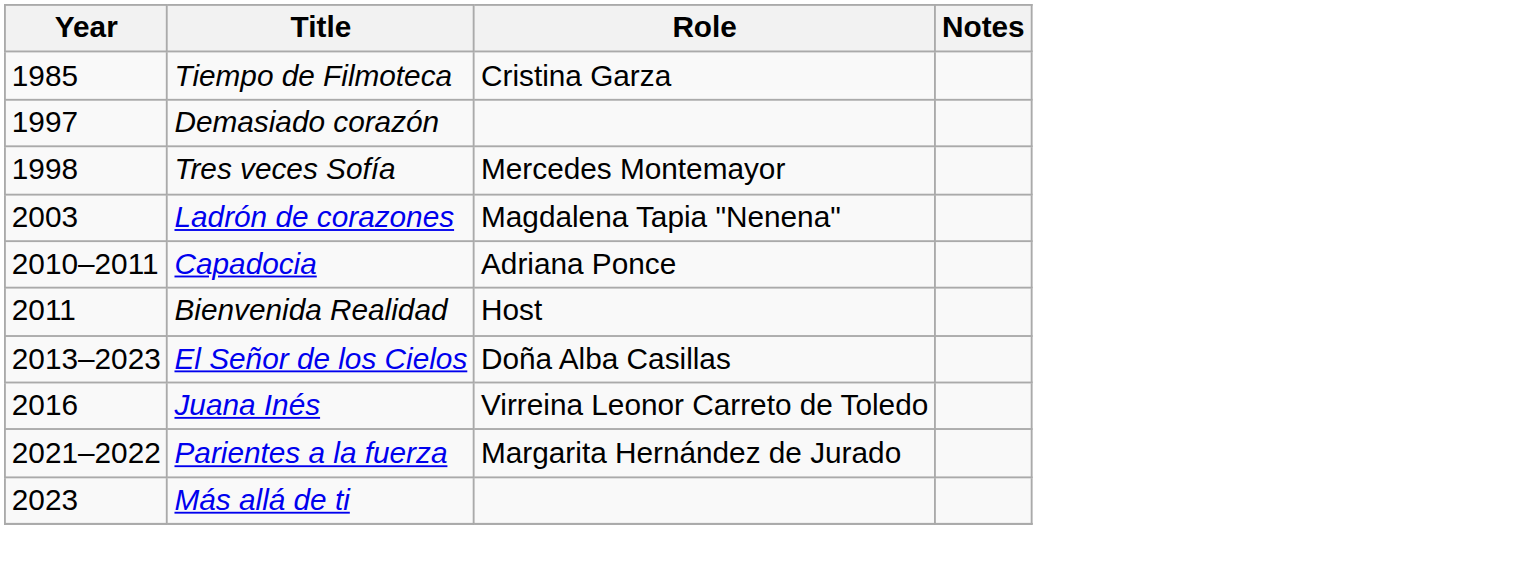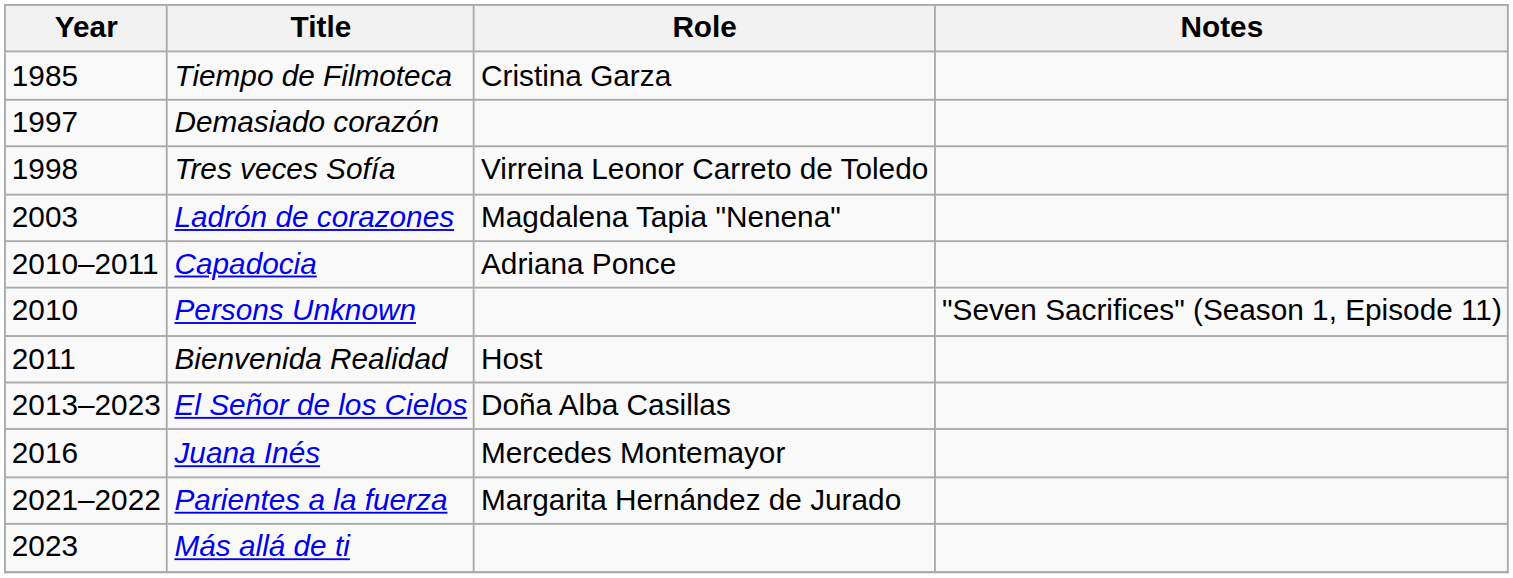Tres veces Sofía | Role: Mercedes Montemayor -> Virreina Leonor Carreto de Toledo
+ row: 2010 | Persons Unknown | "Seven Sacrifices" (Season 1, Episode 11)
Juana Inés | Role: Virreina Leonor Carreto de Toledo -> Mercedes Montemayor
